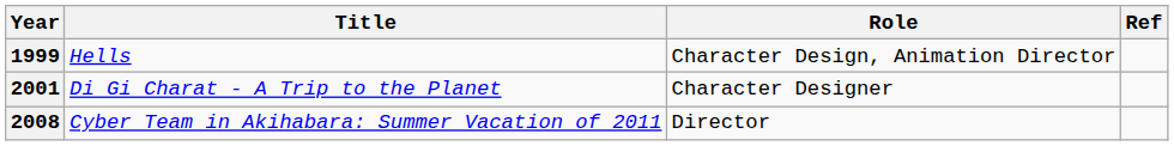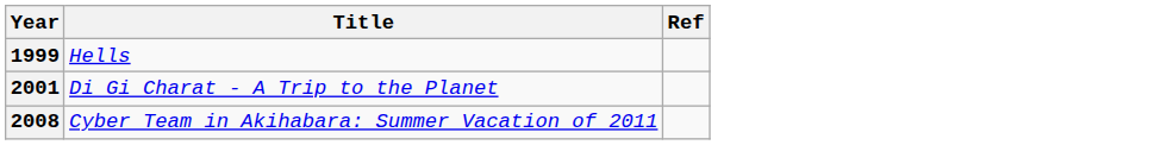- column: Role | Character Design, Animation Director | Character Designer | Director
